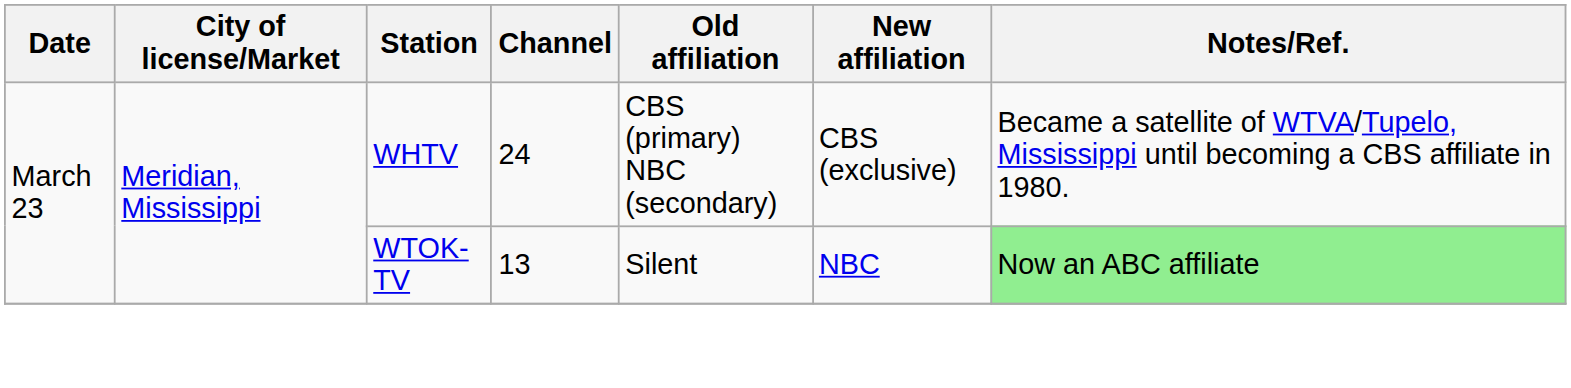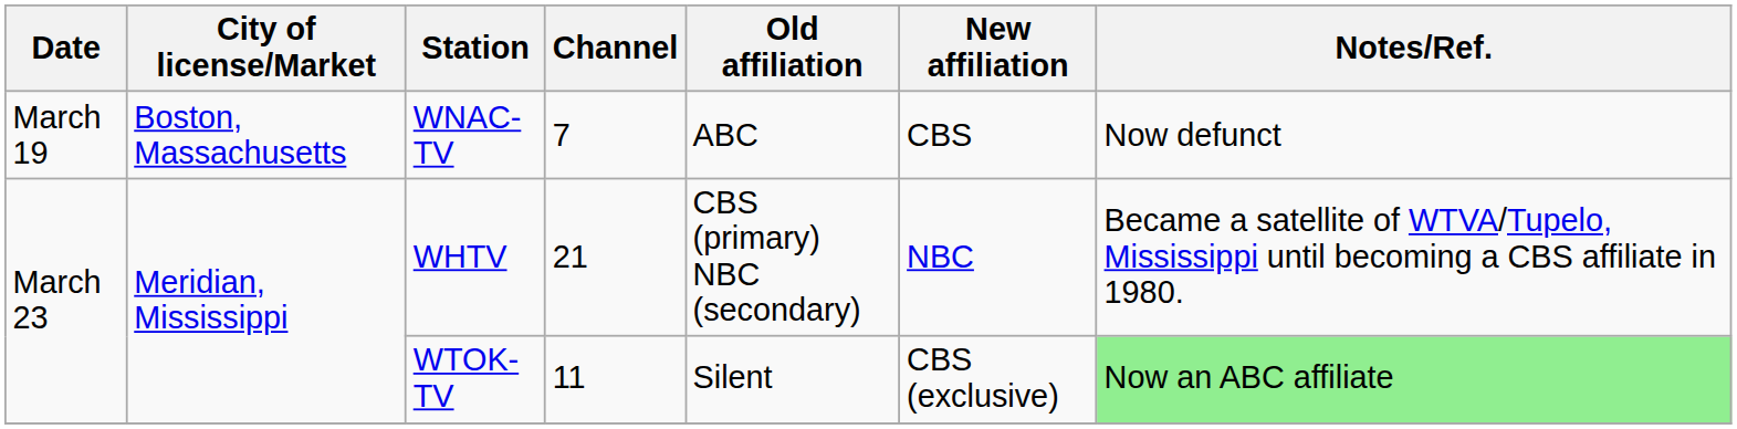+ row: March 19 | Boston, Massachusetts | WNAC-TV | 7 | ABC | CBS | Now defunct
WHTV | Channel: 24 -> 21
WHTV | New affiliation: CBS (exclusive) -> NBC
WTOK-TV | Channel: 13 -> 11
WTOK-TV | New affiliation: NBC -> CBS (exclusive)
